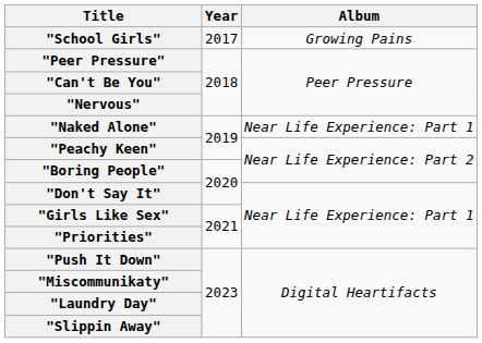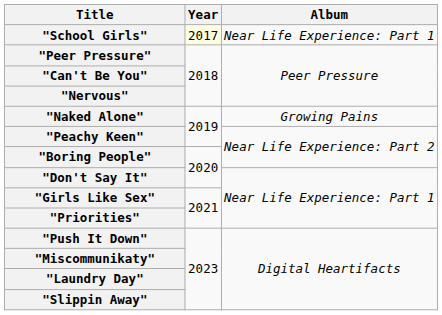"School Girls" | Year: no background -> lightyellow background
"School Girls" | Album: Growing Pains -> Near Life Experience: Part 1
"Naked Alone" | Album: Near Life Experience: Part 1 -> Growing Pains
